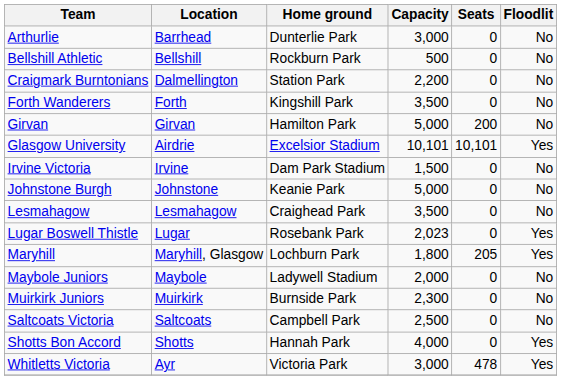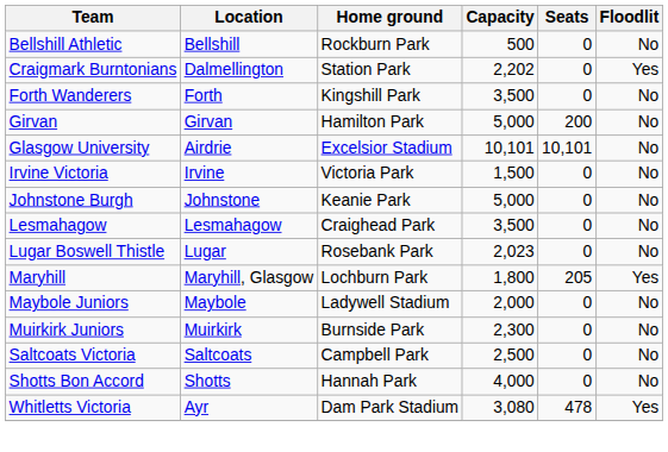- row: Arthurlie | Barrhead | Dunterlie Park | 3,000 | 0 | No
Craigmark Burntonians | Capacity: 2,200 -> 2,202
Craigmark Burntonians | Floodlit: No -> Yes
Glasgow University | Floodlit: Yes -> No
Irvine Victoria | Home ground: Dam Park Stadium -> Victoria Park
Lugar Boswell Thistle | Floodlit: Yes -> No
Shotts Bon Accord | Floodlit: Yes -> No
Whitletts Victoria | Home ground: Victoria Park -> Dam Park Stadium
Whitletts Victoria | Capacity: 3,000 -> 3,080
